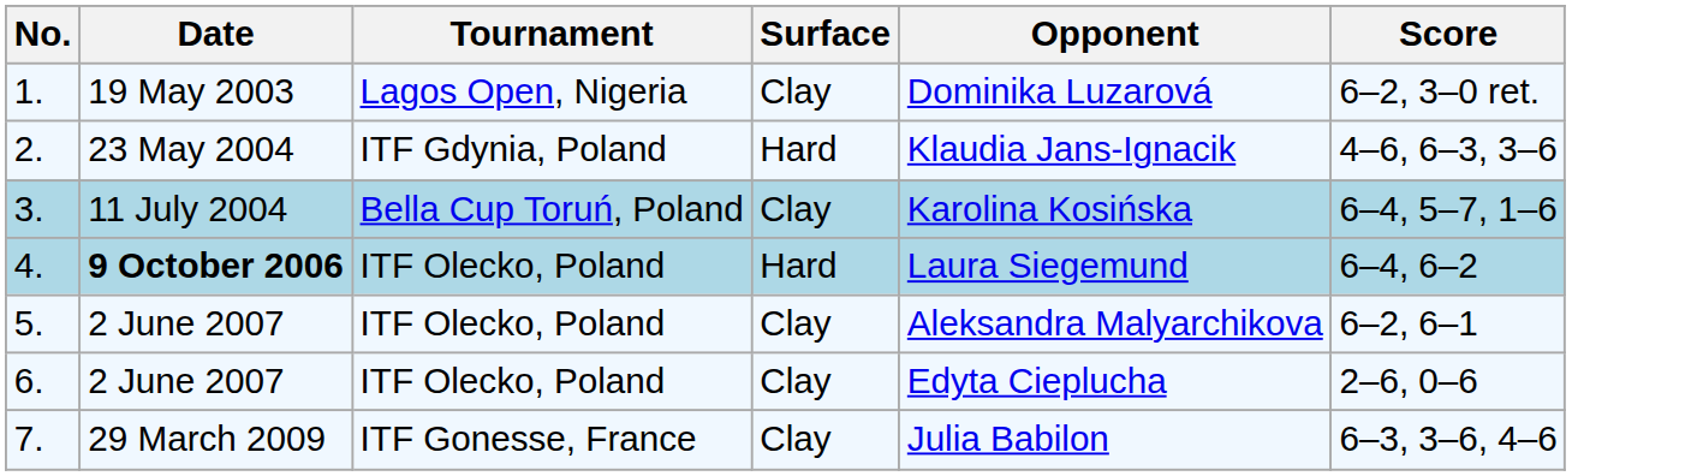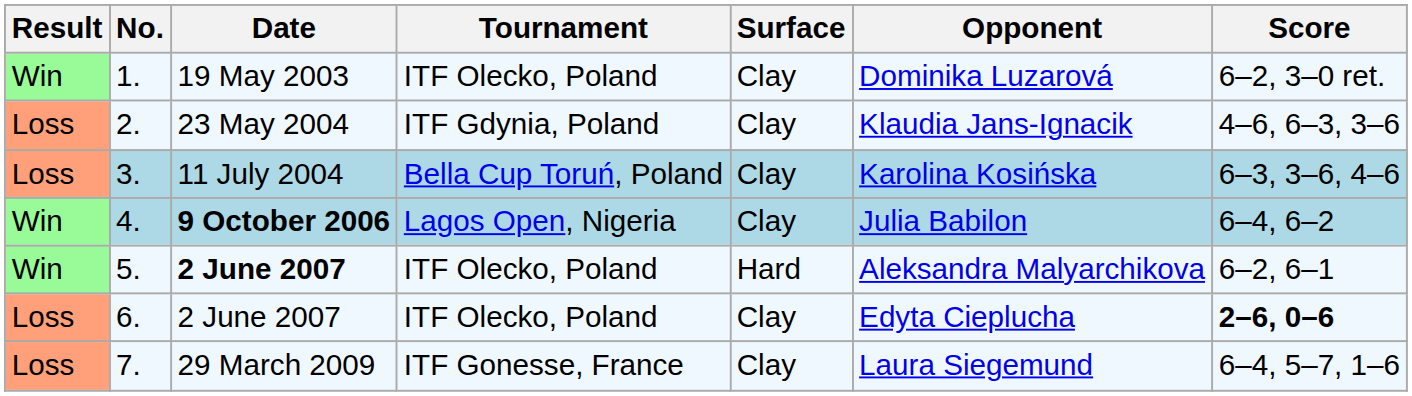+ column: Result | Win | Loss | Loss | Win | Win | Loss | Loss
1. | Tournament: Lagos Open, Nigeria -> ITF Olecko, Poland
2. | Surface: Hard -> Clay
3. | Score: 6–4, 5–7, 1–6 -> 6–3, 3–6, 4–6
4. | Tournament: ITF Olecko, Poland -> Lagos Open, Nigeria
4. | Surface: Hard -> Clay
4. | Opponent: Laura Siegemund -> Julia Babilon
5. | Date: normal -> bold
5. | Surface: Clay -> Hard
6. | Score: normal -> bold
7. | Opponent: Julia Babilon -> Laura Siegemund
7. | Score: 6–3, 3–6, 4–6 -> 6–4, 5–7, 1–6
